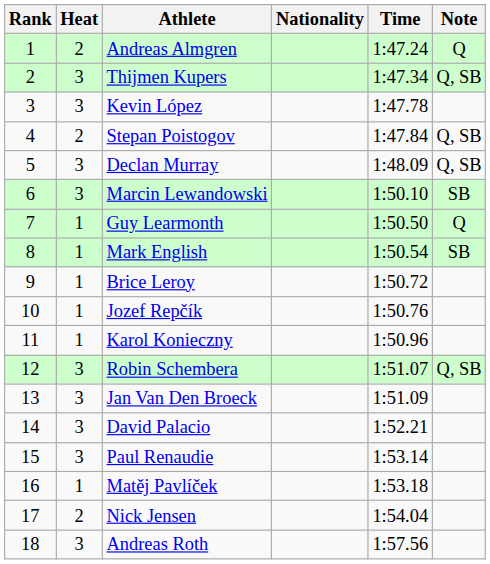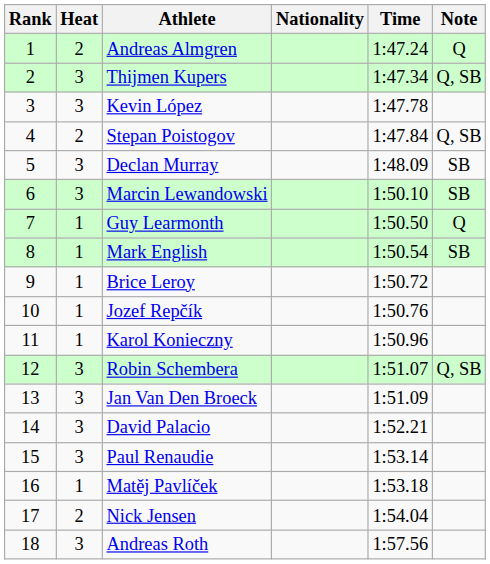Declan Murray | Note: Q, SB -> SB
